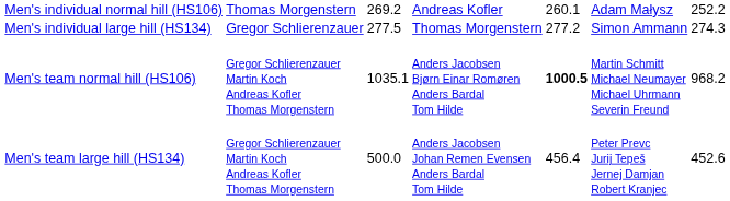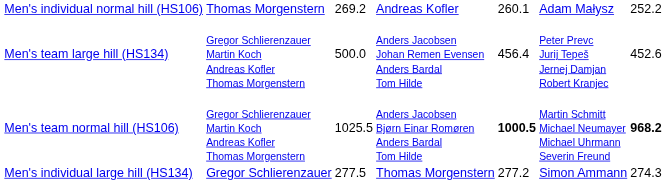rows swapped: Men's individual large hill (HS134) <-> Men's team large hill (HS134)
Men's team normal hill (HS106) | column 3: 1035.1 -> 1025.5
Men's team normal hill (HS106) | column 7: normal -> bold
